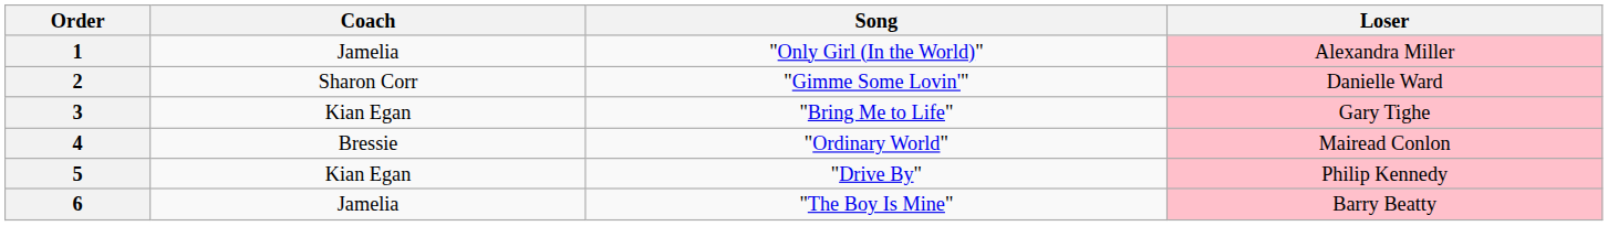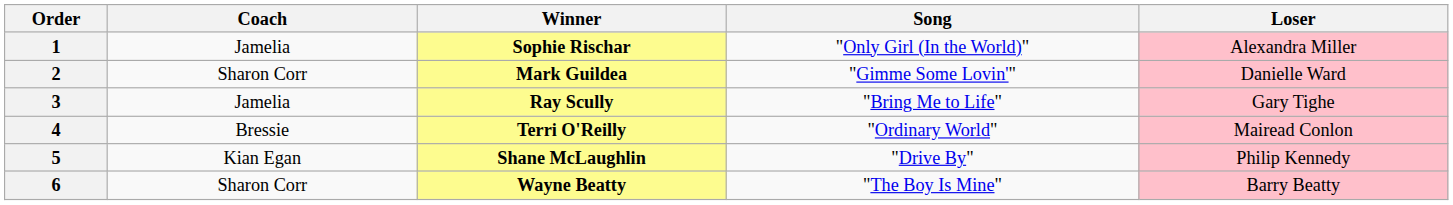+ column: Winner | Sophie Rischar | Mark Guildea | Ray Scully | Terri O'Reilly | Shane McLaughlin | Wayne Beatty
3 | Coach: Kian Egan -> Jamelia
6 | Coach: Jamelia -> Sharon Corr
